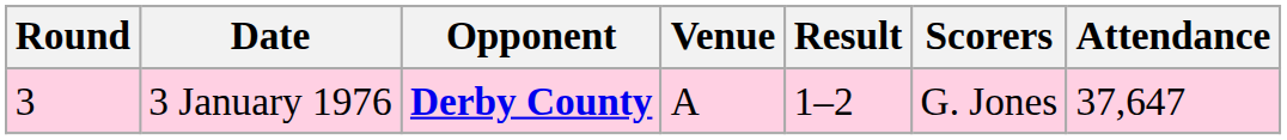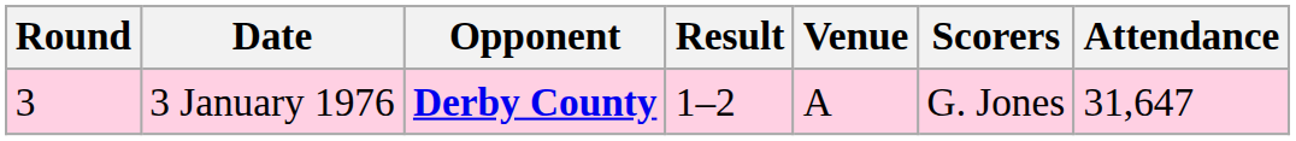columns swapped: Venue <-> Result
3 January 1976 | Attendance: 37,647 -> 31,647
